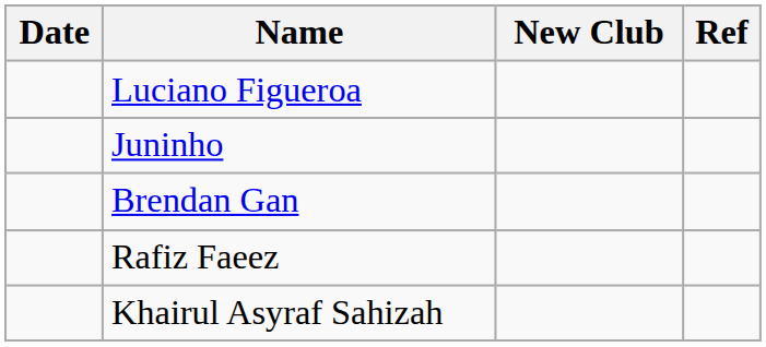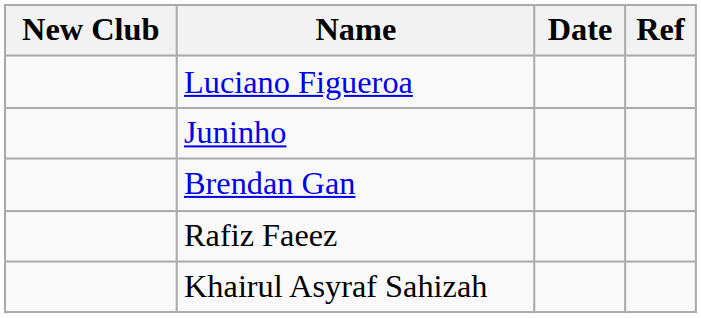columns swapped: Date <-> New Club
